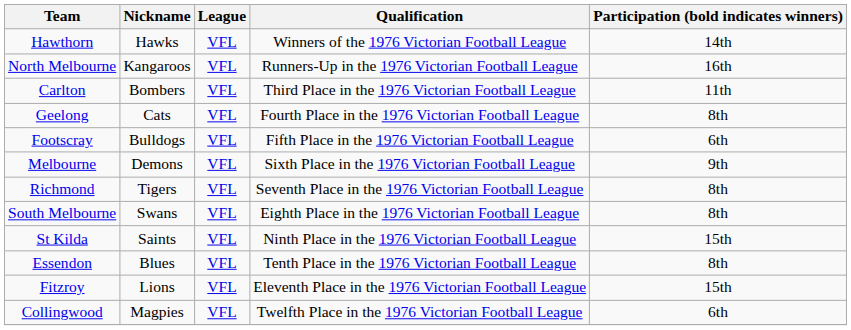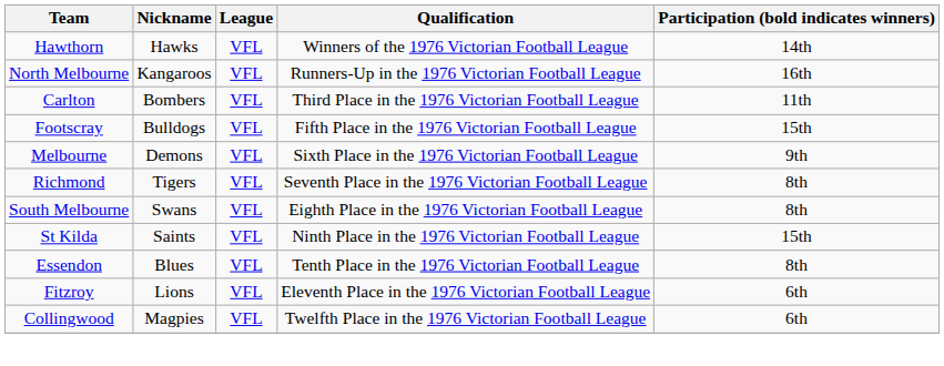- row: Geelong | Cats | VFL | Fourth Place in the 1976 Victorian Football League | 8th
Footscray | Participation (bold indicates winners): 6th -> 15th
Fitzroy | Participation (bold indicates winners): 15th -> 6th
